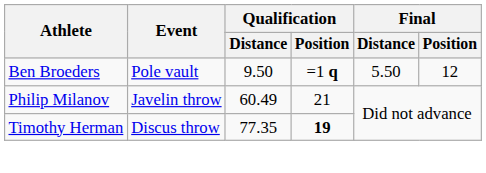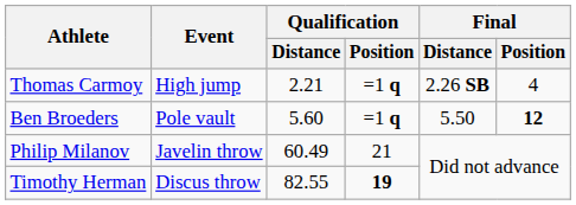+ row: Thomas Carmoy | High jump | 2.21 | =1 q | 2.26 SB | 4
Ben Broeders | Qualification / Distance: 9.50 -> 5.60
Ben Broeders | Final / Position: normal -> bold
Timothy Herman | Qualification / Distance: 77.35 -> 82.55
